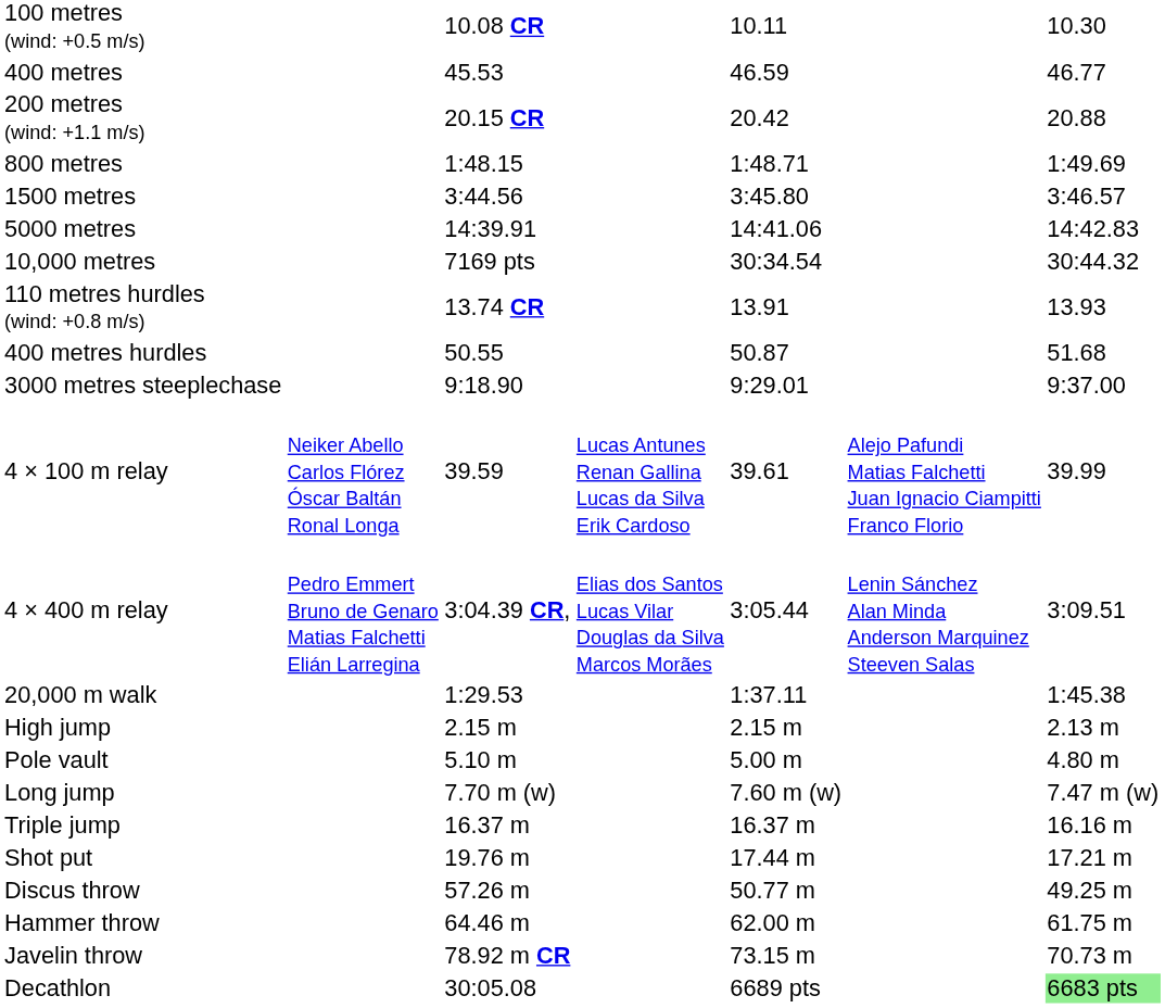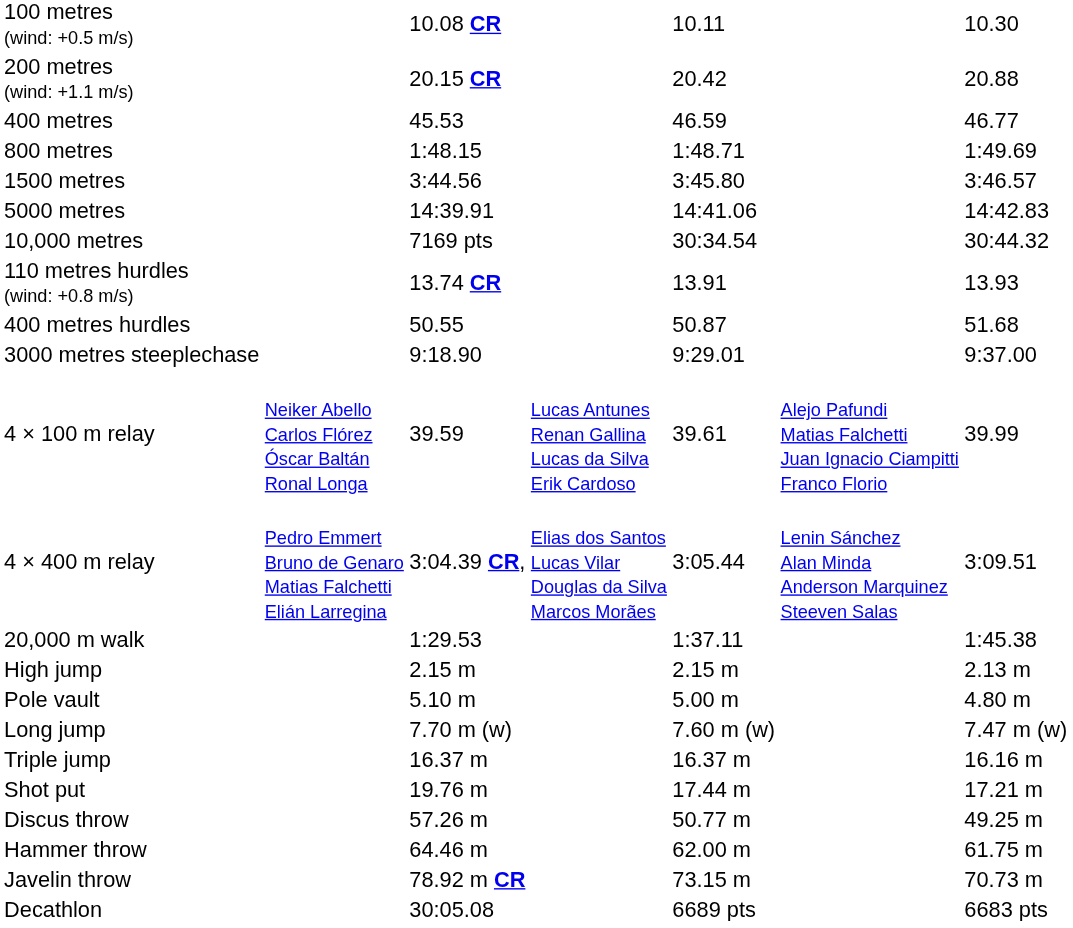rows swapped: 200 metres (wind: +1.1 m/s) <-> 400 metres
Decathlon | column 7: lightgreen background -> no background
